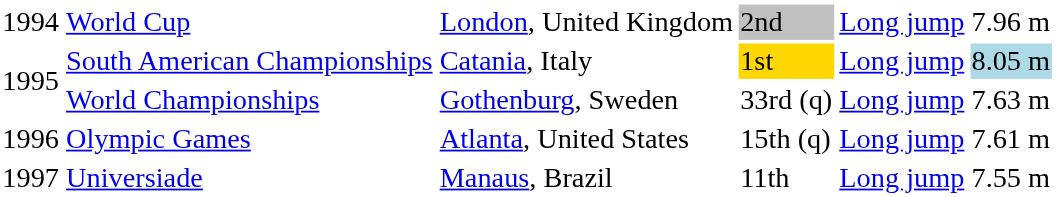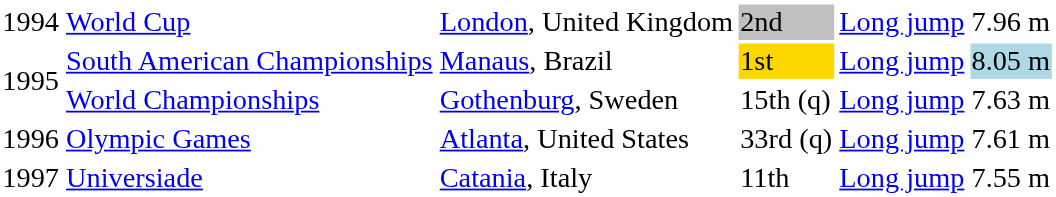South American Championships | column 3: Catania, Italy -> Manaus, Brazil
World Championships | column 4: 33rd (q) -> 15th (q)
Olympic Games | column 4: 15th (q) -> 33rd (q)
Universiade | column 3: Manaus, Brazil -> Catania, Italy
